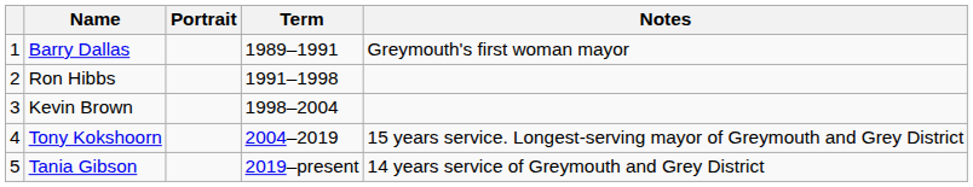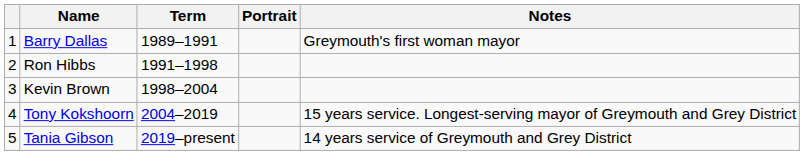columns swapped: Portrait <-> Term
